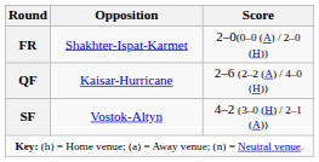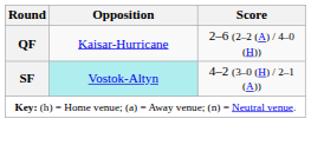- row: FR | Shakhter-Ispat-Karmet | 2–0(0–0 (A) / 2–0 (H))
SF | Opposition: no background -> paleturquoise background
